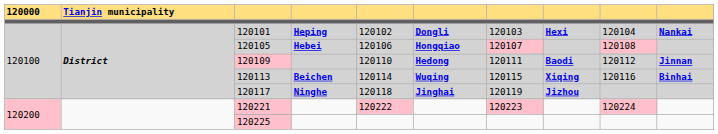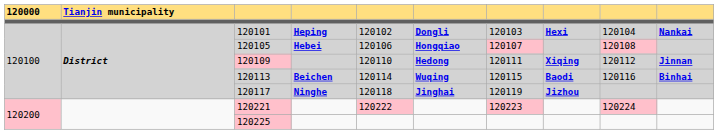120109 | column 8: Baodi -> Xiqing
120113 | column 8: Xiqing -> Baodi
